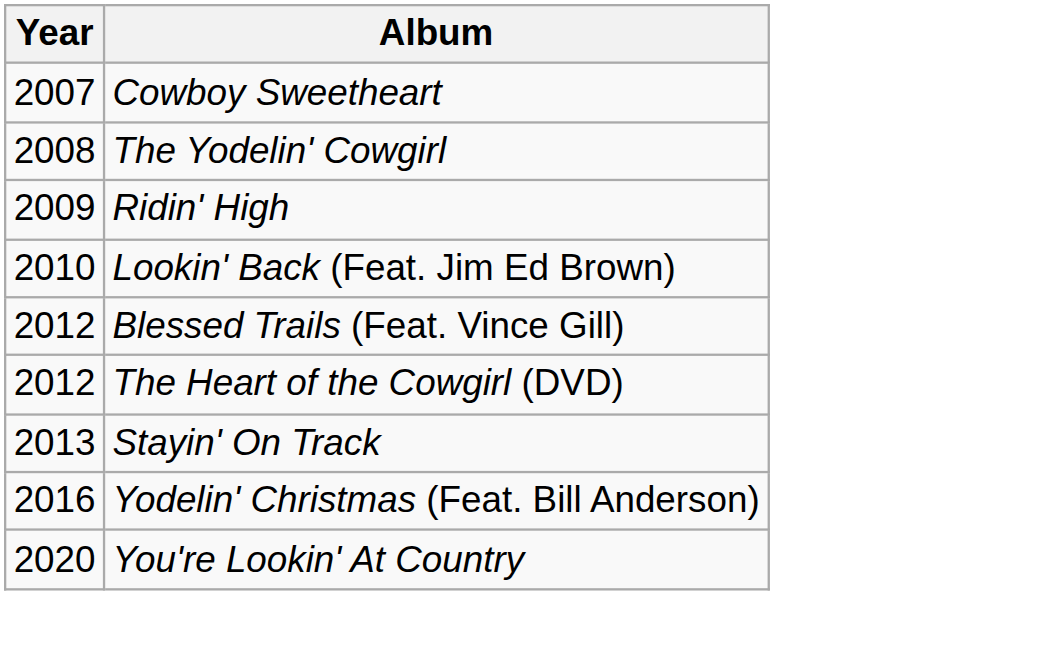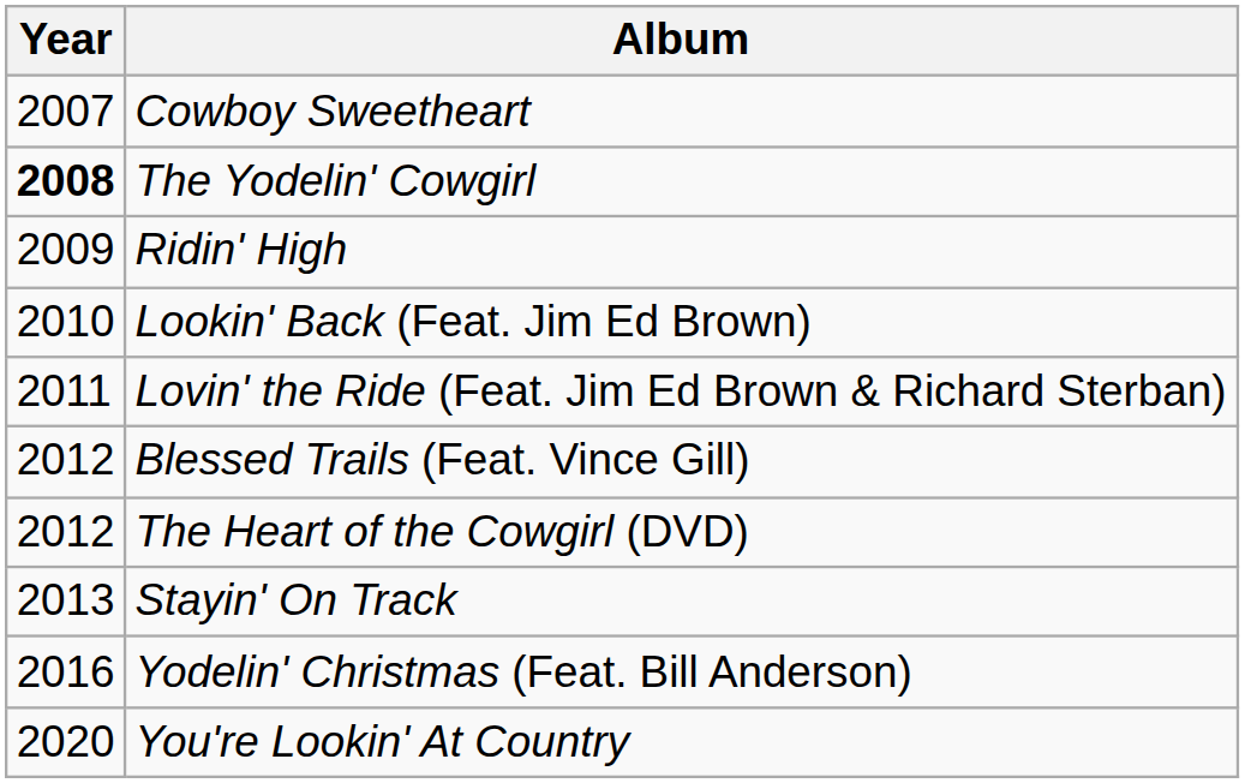The Yodelin' Cowgirl | Year: normal -> bold
+ row: 2011 | Lovin' the Ride (Feat. Jim Ed Brown & Richard Sterban)
